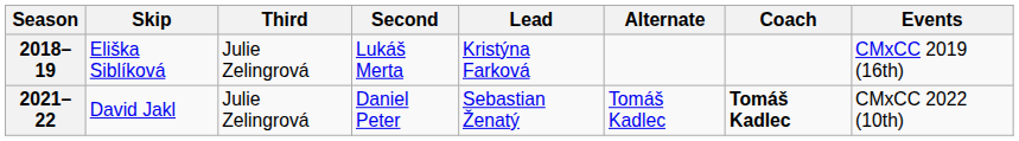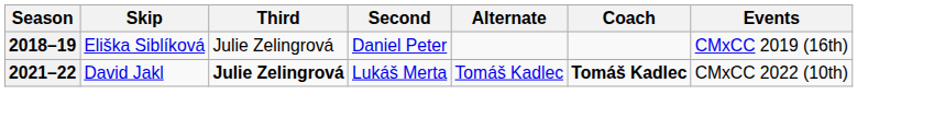- column: Lead | Kristýna Farková | Sebastian Ženatý
2018–19 | Second: Lukáš Merta -> Daniel Peter
2021–22 | Third: normal -> bold
2021–22 | Second: Daniel Peter -> Lukáš Merta
